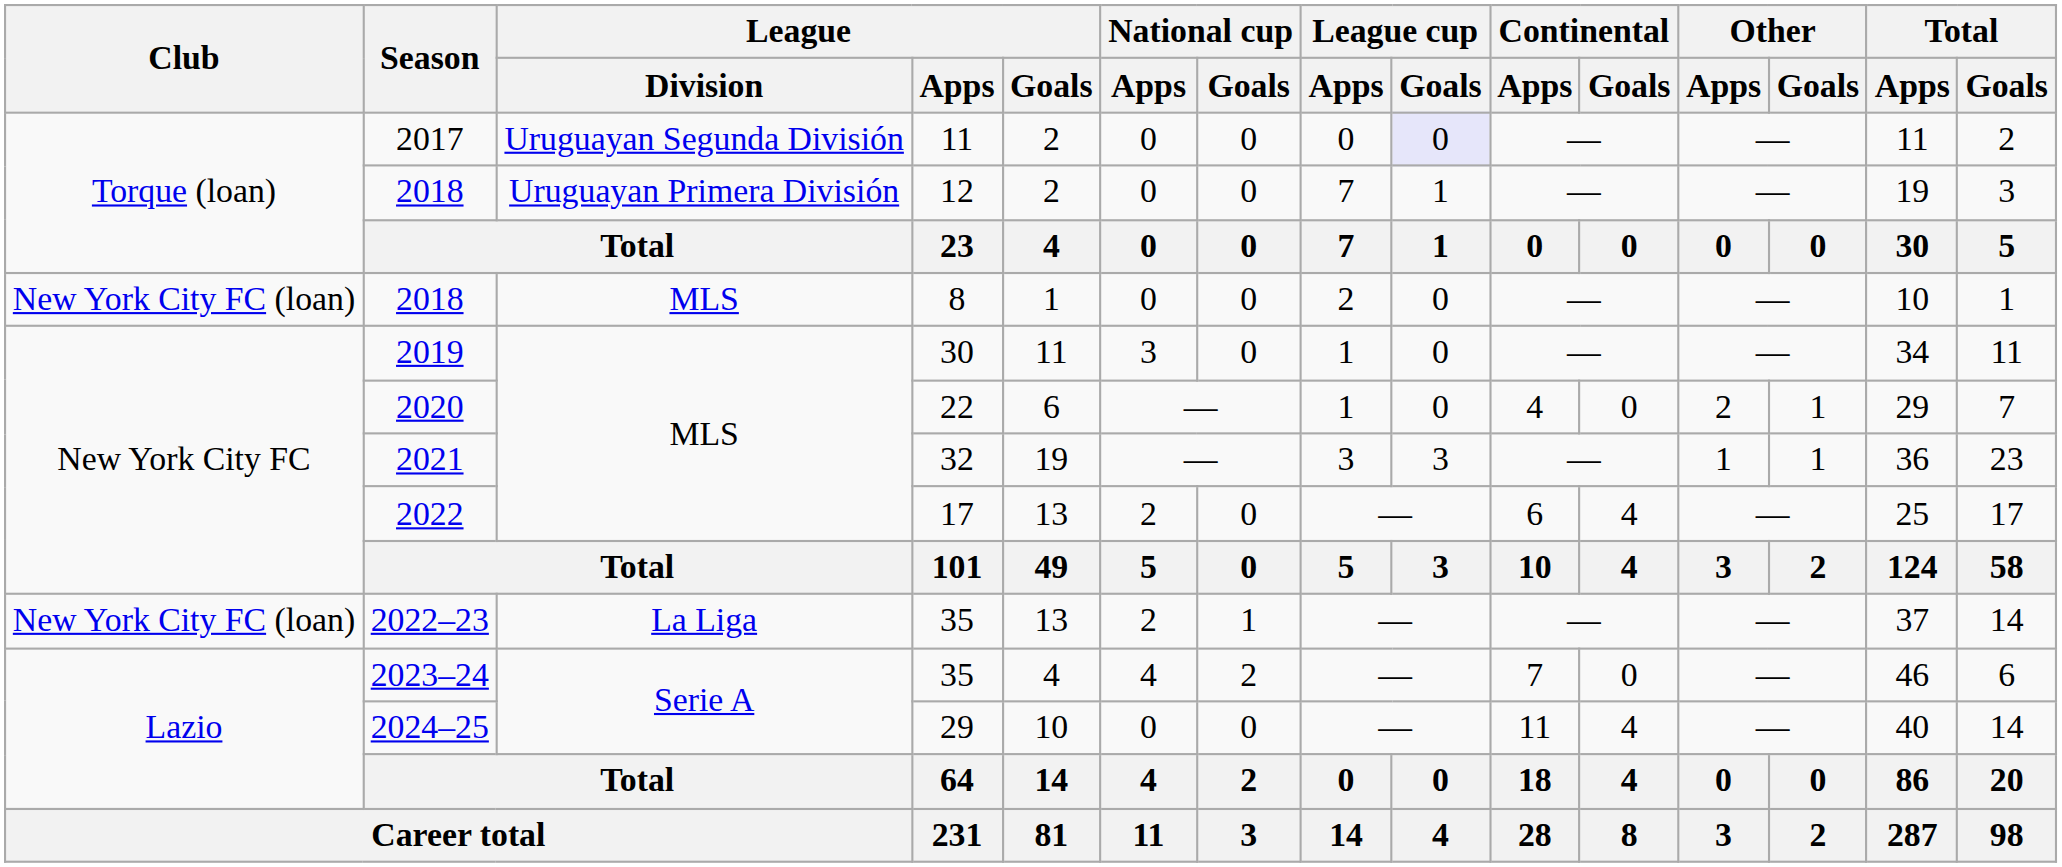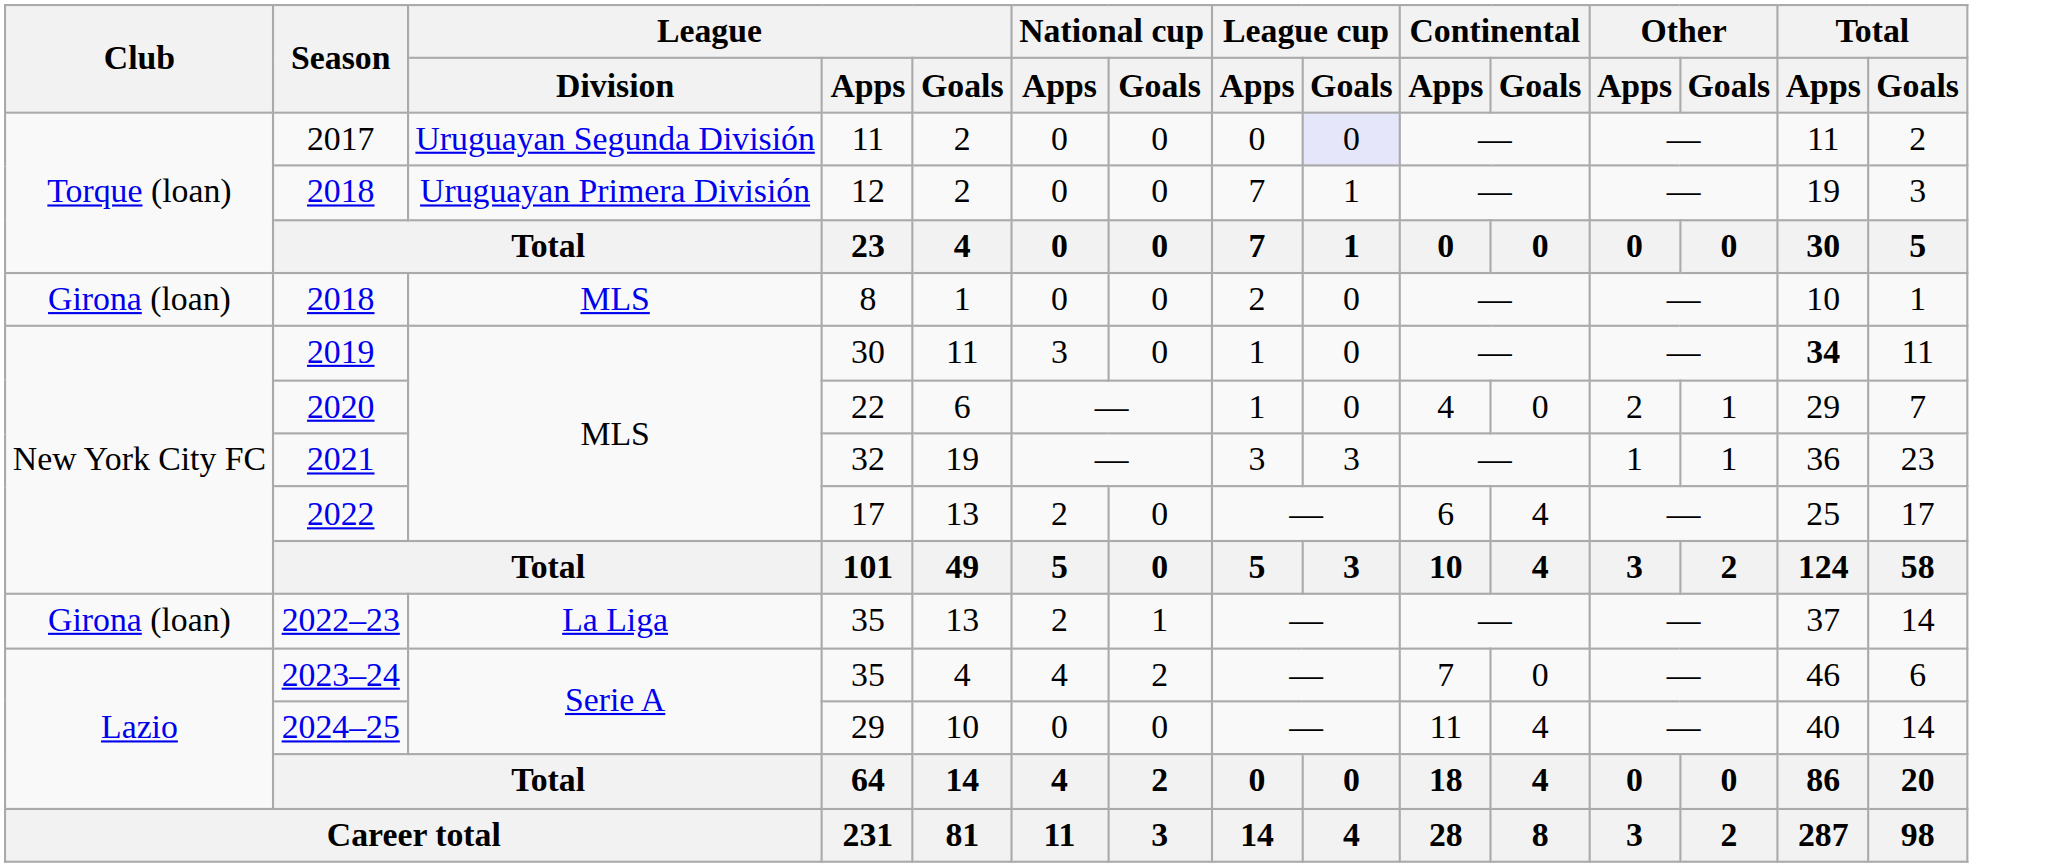2018 / 8 | Club: New York City FC (loan) -> Girona (loan)
2019 | Total / Apps: normal -> bold
2022–23 | Club: New York City FC (loan) -> Girona (loan)
